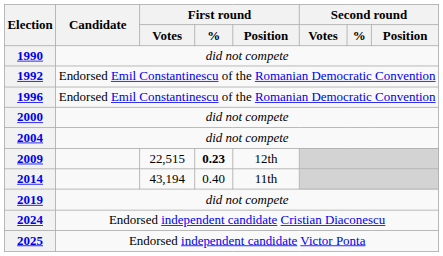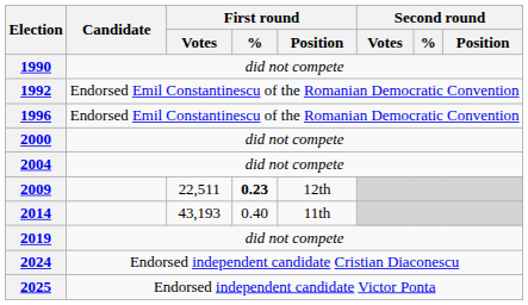2009 | First round / Votes: 22,515 -> 22,511
2014 | First round / Votes: 43,194 -> 43,193
